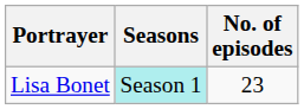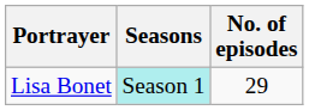Lisa Bonet | No. of episodes: 23 -> 29
